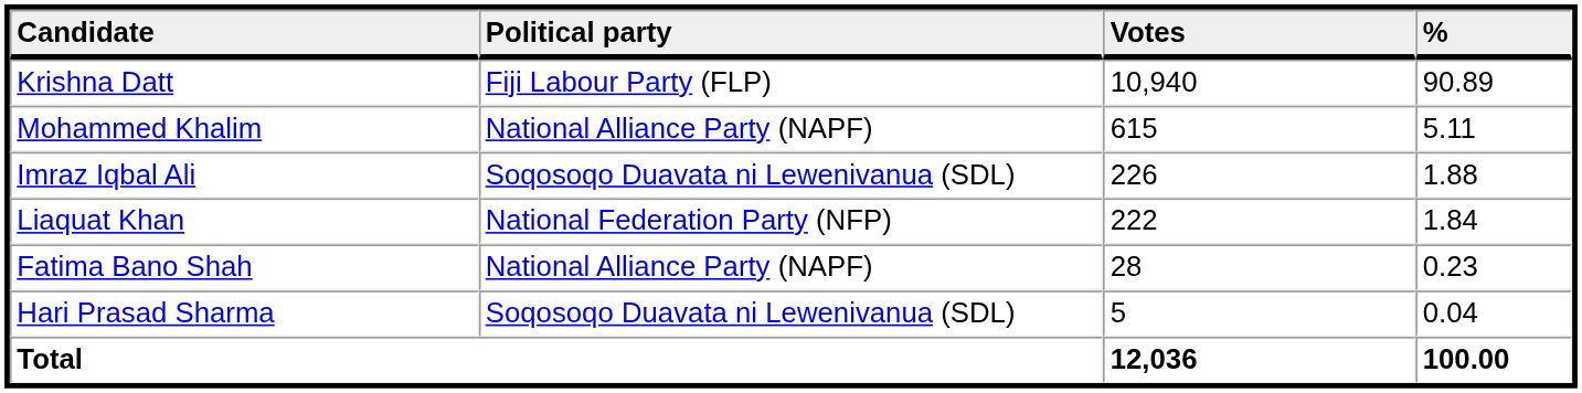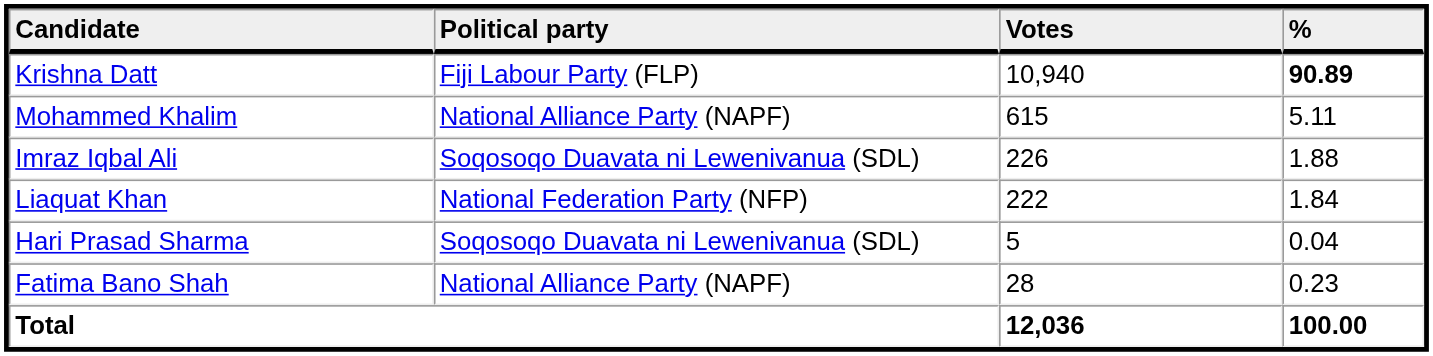Krishna Datt | %: normal -> bold
rows swapped: Fatima Bano Shah <-> Hari Prasad Sharma
